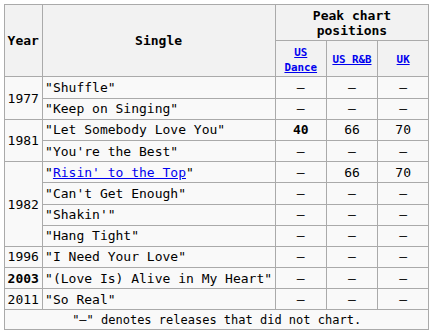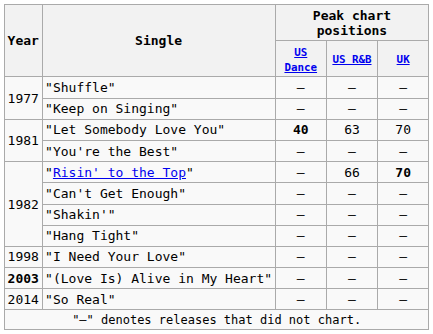"Let Somebody Love You" | Peak chart positions / US R&B: 66 -> 63
"Risin' to the Top" | Peak chart positions / UK: normal -> bold
"I Need Your Love" | Year: 1996 -> 1998
"So Real" | Year: 2011 -> 2014
